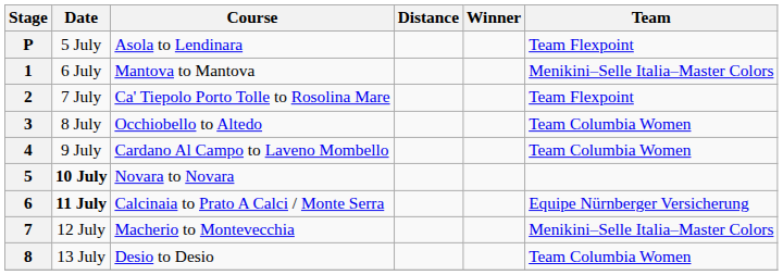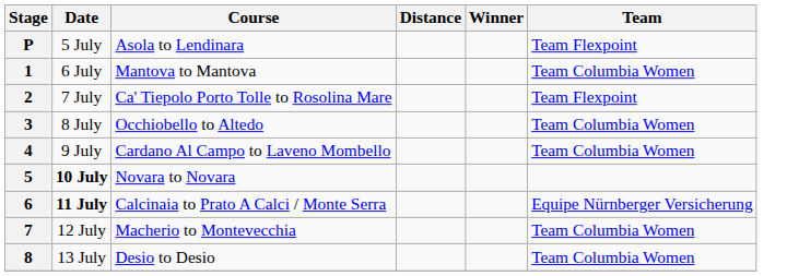1 | Team: Menikini–Selle Italia–Master Colors -> Team Columbia Women
7 | Team: Menikini–Selle Italia–Master Colors -> Team Columbia Women
